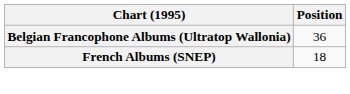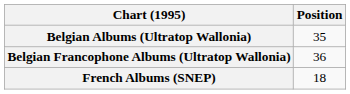+ row: Belgian Albums (Ultratop Wallonia) | 35
